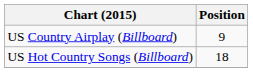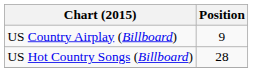US Hot Country Songs (Billboard) | Position: 18 -> 28
